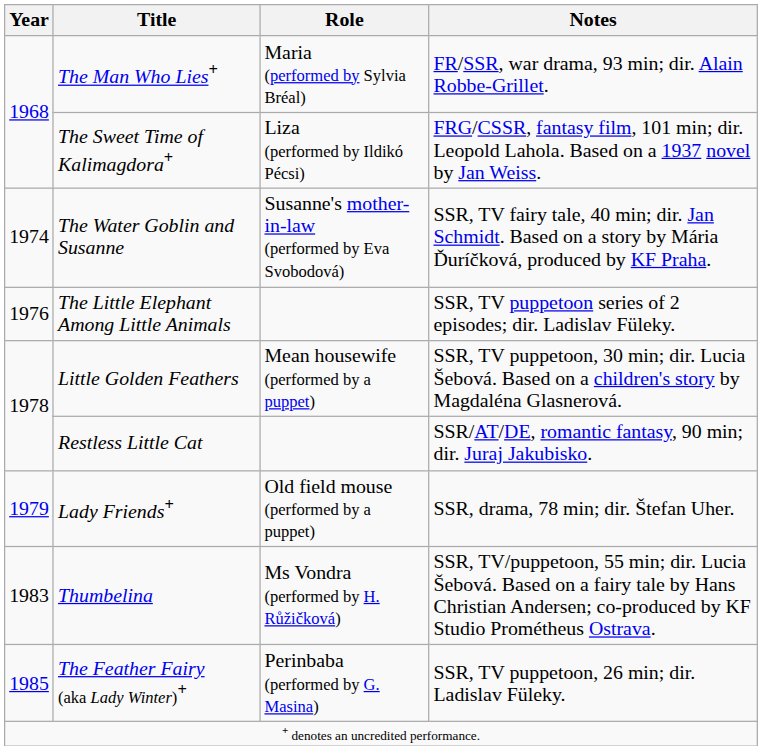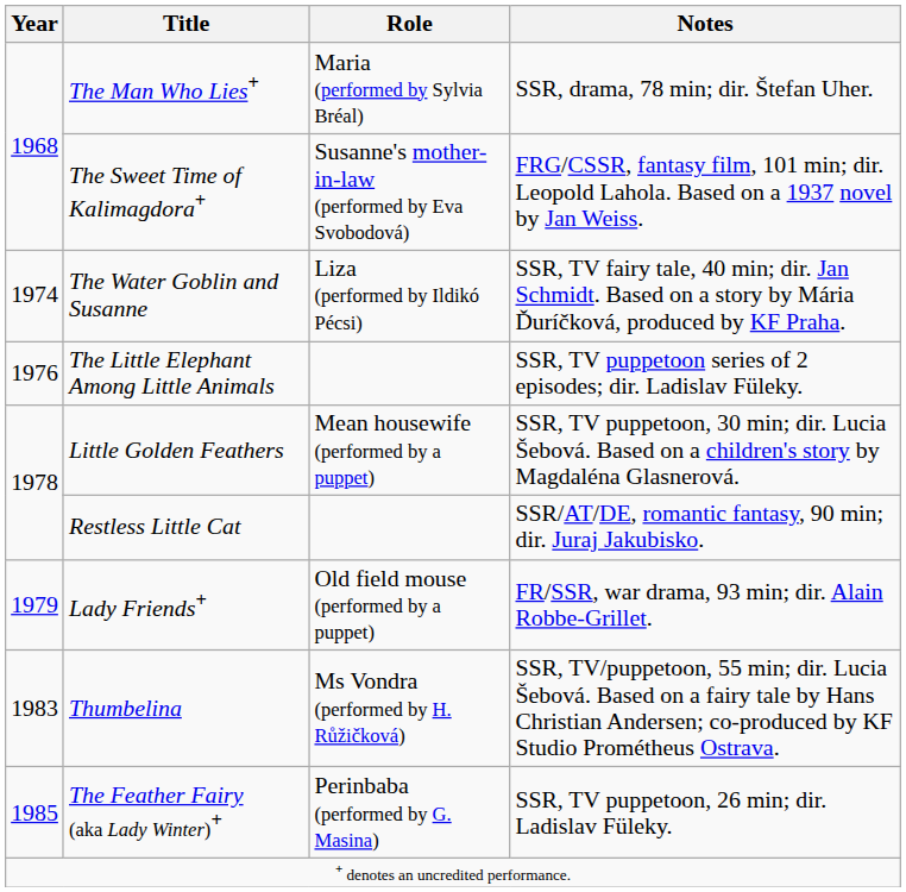The Man Who Lies+ | Notes: FR/SSR, war drama, 93 min; dir. Alain Robbe-Grillet. -> SSR, drama, 78 min; dir. Štefan Uher.
The Sweet Time of Kalimagdora+ | Role: Liza (performed by Ildikó Pécsi) -> Susanne's mother-in-law (performed by Eva Svobodová)
The Water Goblin and Susanne | Role: Susanne's mother-in-law (performed by Eva Svobodová) -> Liza (performed by Ildikó Pécsi)
Lady Friends+ | Notes: SSR, drama, 78 min; dir. Štefan Uher. -> FR/SSR, war drama, 93 min; dir. Alain Robbe-Grillet.
